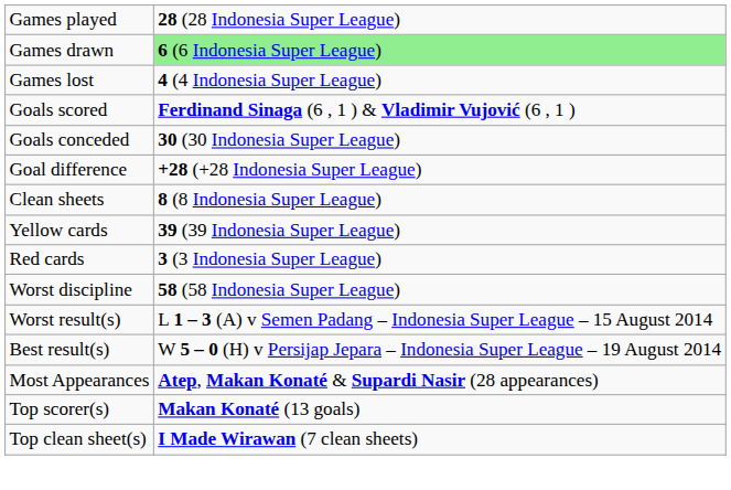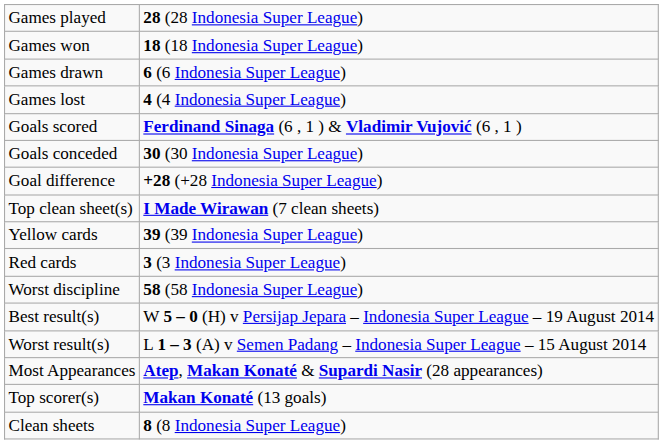+ row: Games won | 18 (18 Indonesia Super League)
Games drawn | column 2: lightgreen background -> no background
rows swapped: Clean sheets <-> Top clean sheet(s)
rows swapped: Best result(s) <-> Worst result(s)
